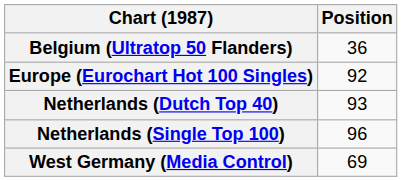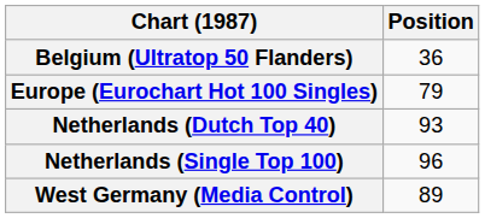Europe (Eurochart Hot 100 Singles) | Position: 92 -> 79
West Germany (Media Control) | Position: 69 -> 89
